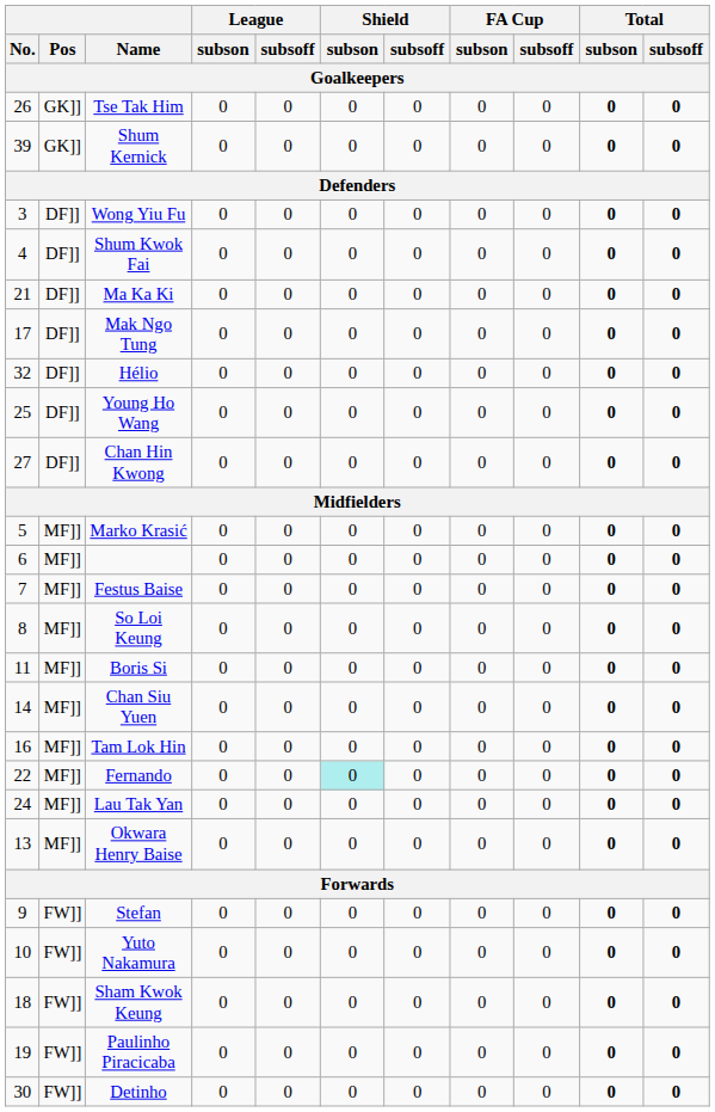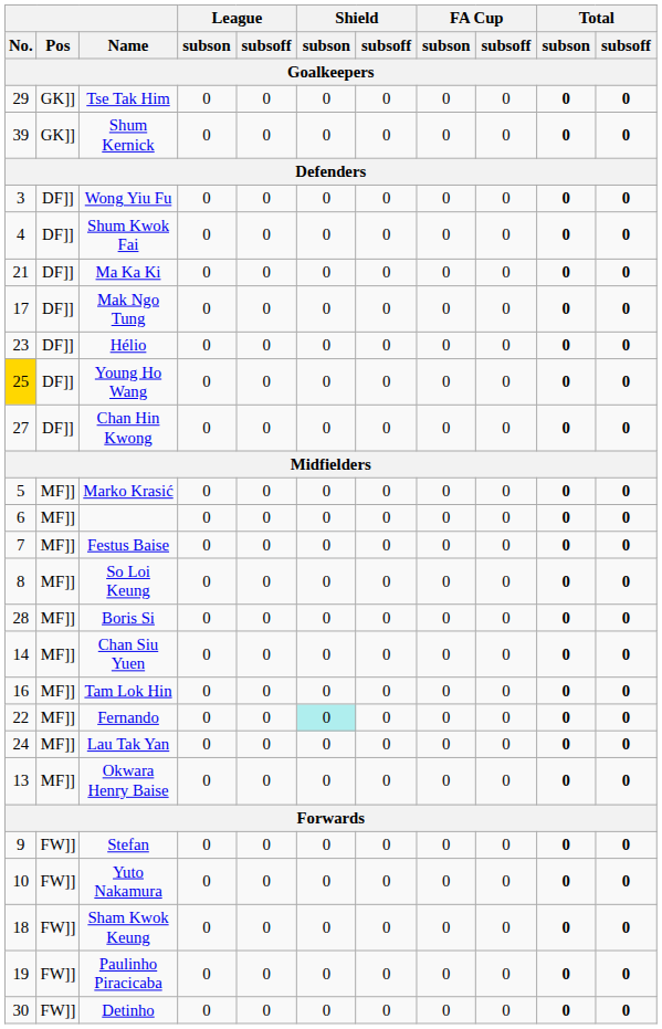Tse Tak Him | No.: 26 -> 29
Hélio | No.: 32 -> 23
Young Ho Wang | No.: no background -> gold background
Boris Si | No.: 11 -> 28
